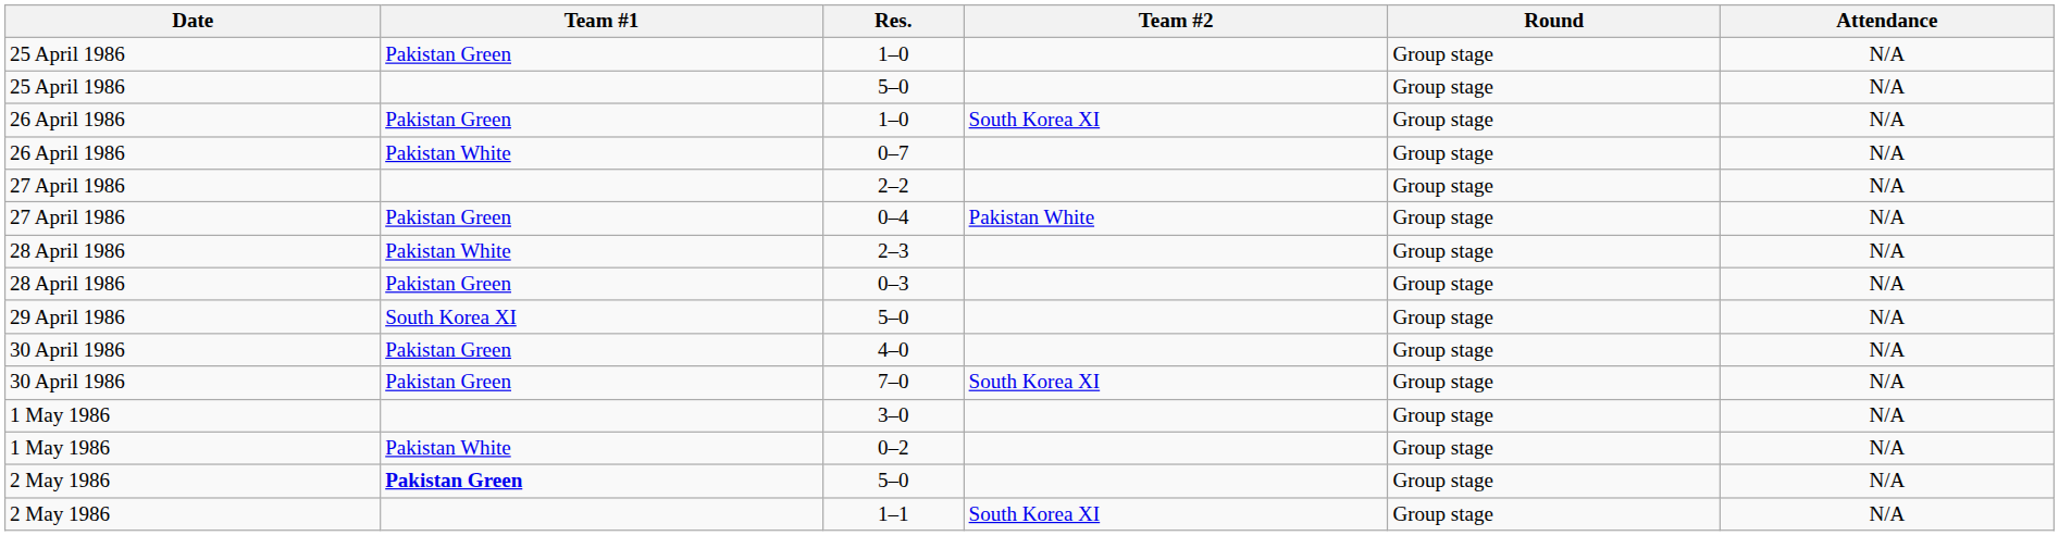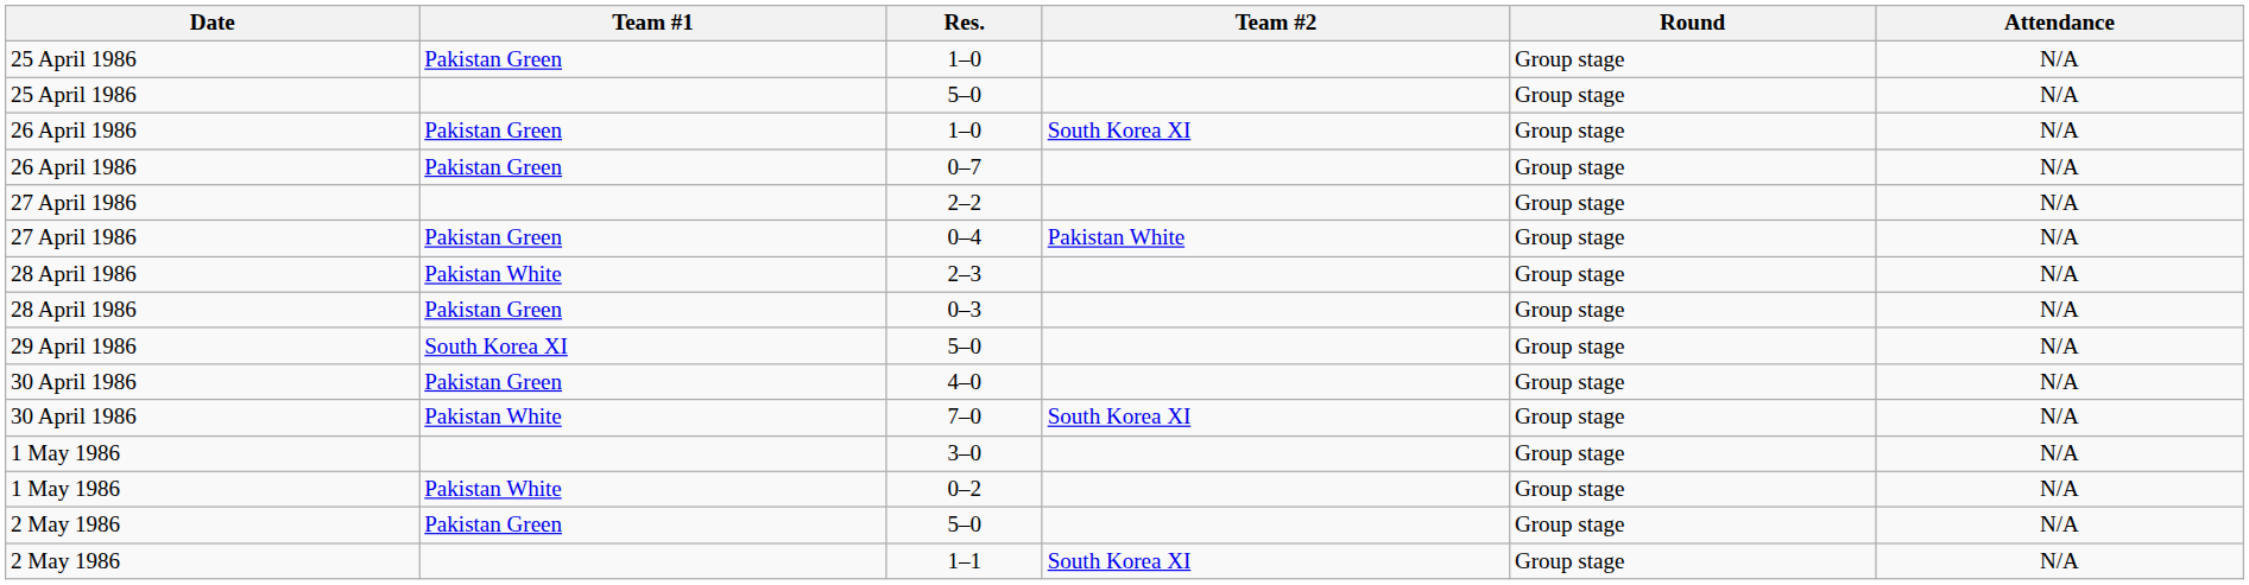0–7 | Team #1: Pakistan White -> Pakistan Green
7–0 | Team #1: Pakistan Green -> Pakistan White
2 May 1986 / 5–0 | Team #1: bold -> normal
